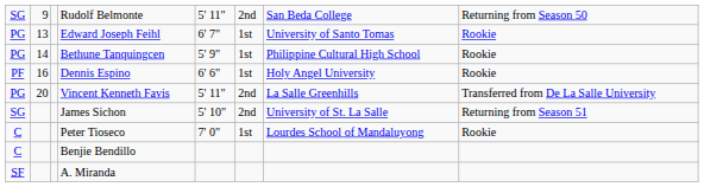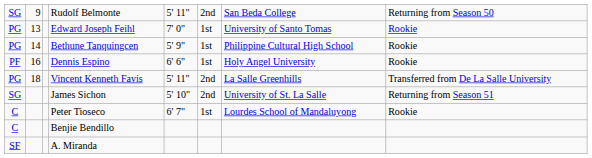Edward Joseph Feihl | column 5: 6' 7" -> 7' 0"
Vincent Kenneth Favis | column 2: 20 -> 18
Peter Tioseco | column 5: 7' 0" -> 6' 7"
